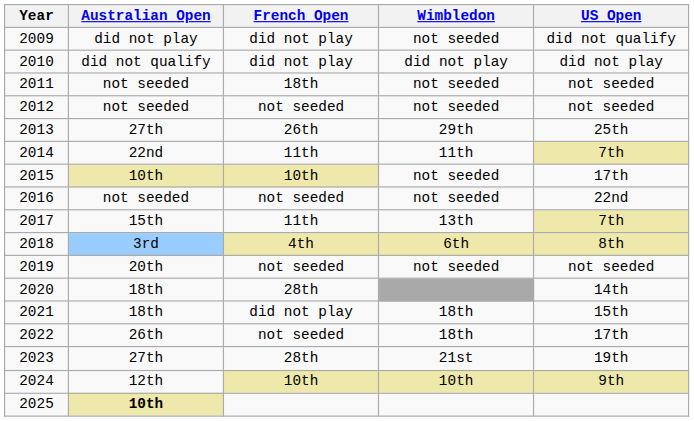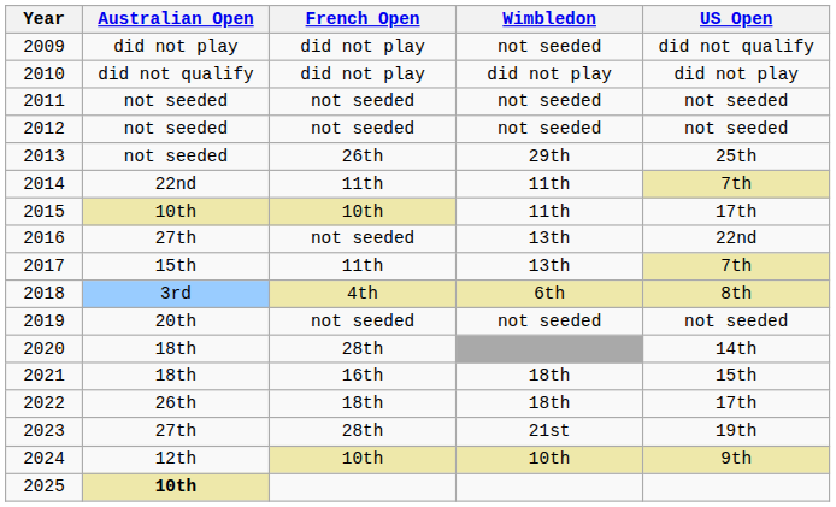2011 | French Open: 18th -> not seeded
2013 | Australian Open: 27th -> not seeded
2015 | Wimbledon: not seeded -> 11th
2016 | Australian Open: not seeded -> 27th
2016 | Wimbledon: not seeded -> 13th
2021 | French Open: did not play -> 16th
2022 | French Open: not seeded -> 18th
